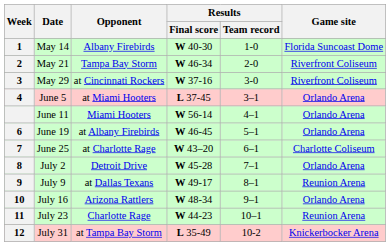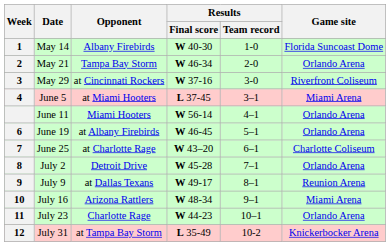May 21 | Game site: Riverfront Coliseum -> Orlando Arena
June 5 | Game site: Orlando Arena -> Miami Arena
July 16 | Game site: Orlando Arena -> Miami Arena
July 23 | Game site: Reunion Arena -> Orlando Arena
